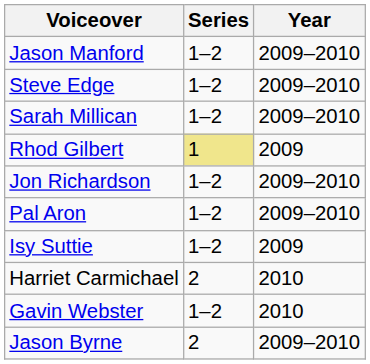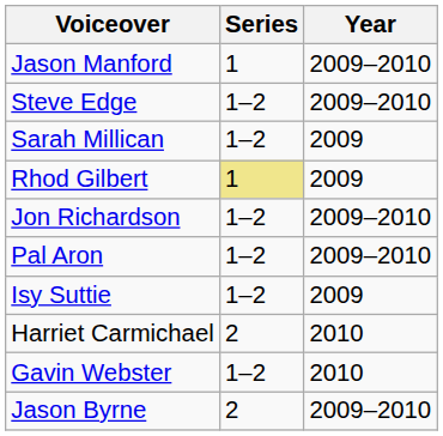Jason Manford | Series: 1–2 -> 1
Sarah Millican | Year: 2009–2010 -> 2009
